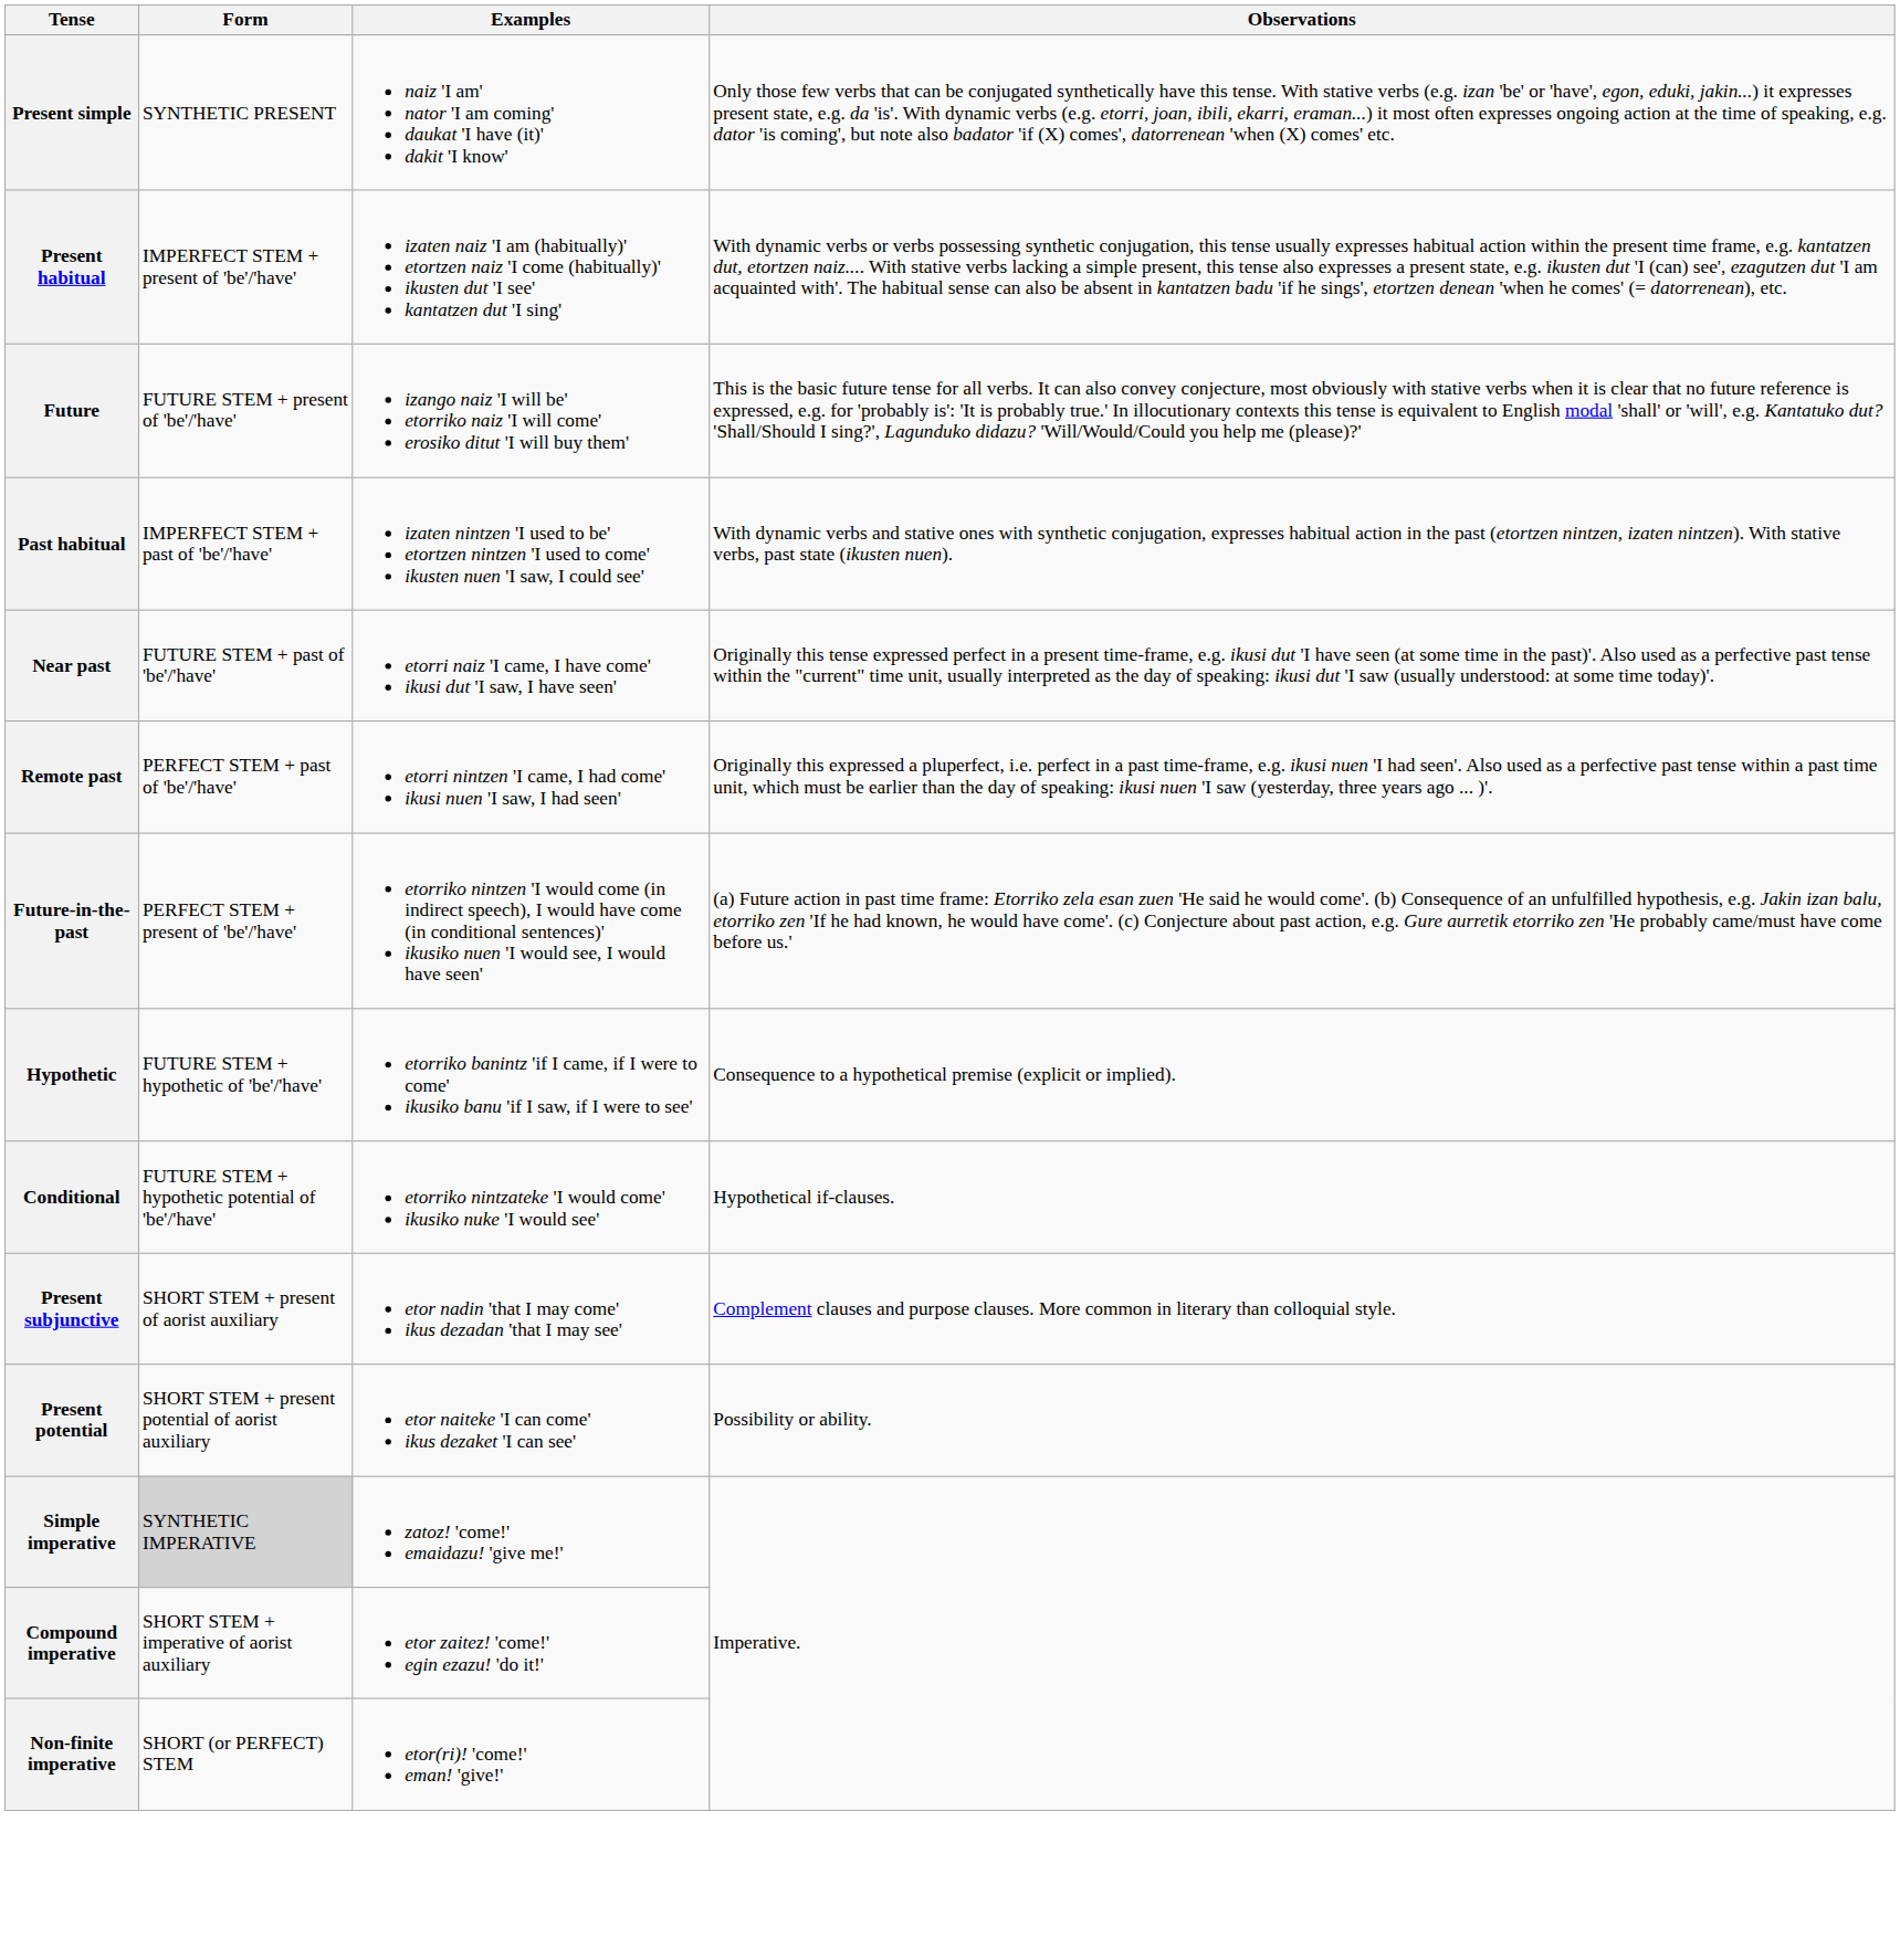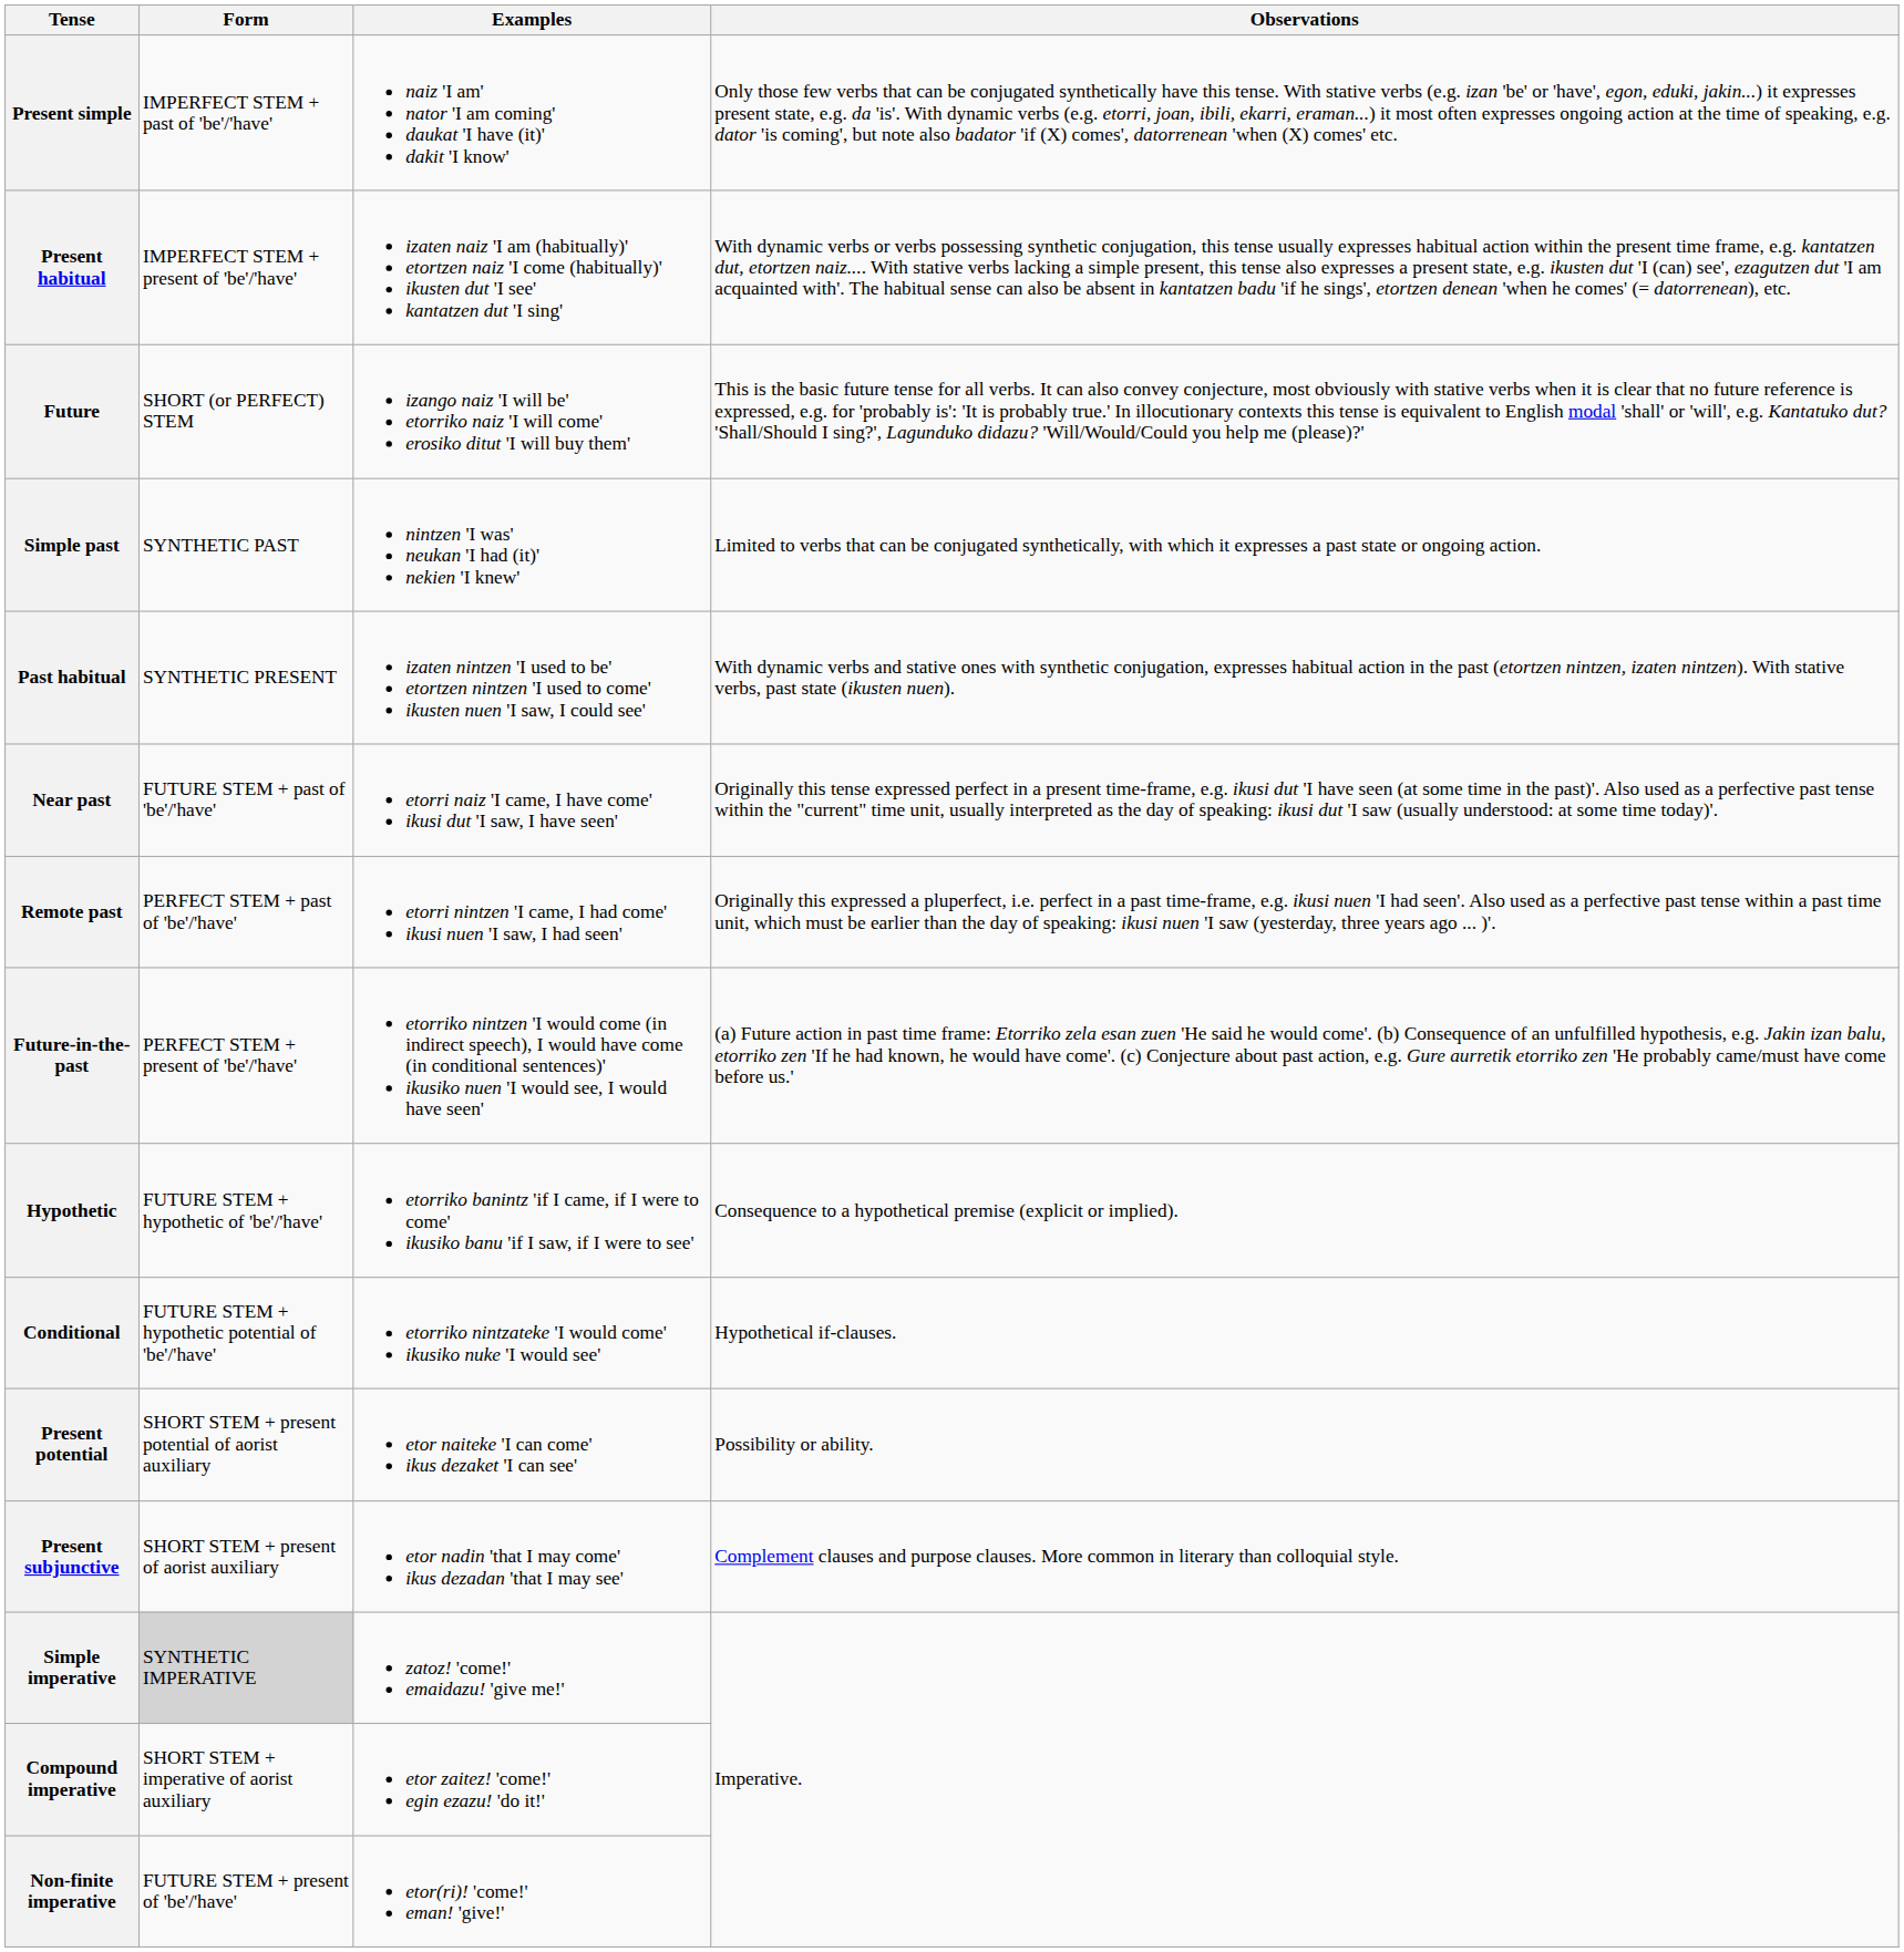Present simple | Form: SYNTHETIC PRESENT -> IMPERFECT STEM + past of 'be'/'have'
Future | Form: FUTURE STEM + present of 'be'/'have' -> SHORT (or PERFECT) STEM
+ row: Simple past | SYNTHETIC PAST | nintzen 'I was' neukan 'I had (it)' nekien 'I knew' | Limited to verbs that can be conjugated synthetically, with which it expresses a past state or ongoing action.
Past habitual | Form: IMPERFECT STEM + past of 'be'/'have' -> SYNTHETIC PRESENT
rows swapped: Present subjunctive <-> Present potential
Non-finite imperative | Form: SHORT (or PERFECT) STEM -> FUTURE STEM + present of 'be'/'have'
